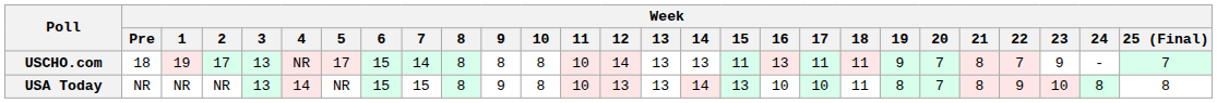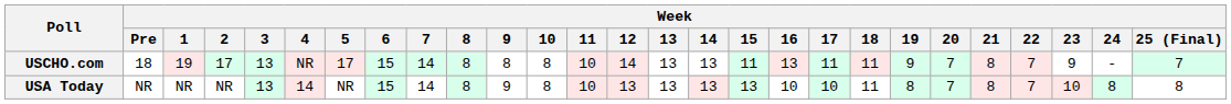USA Today | Week / 7: 15 -> 14
USA Today | Week / 14: 14 -> 13
USA Today | Week / 22: 9 -> 7
